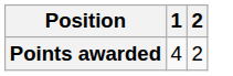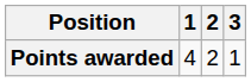+ column: 3 | 1
